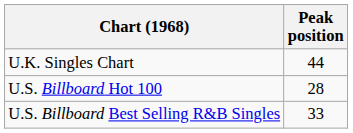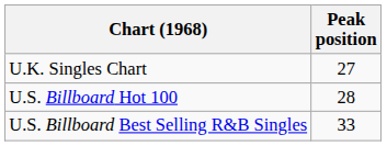U.K. Singles Chart | Peak position: 44 -> 27
